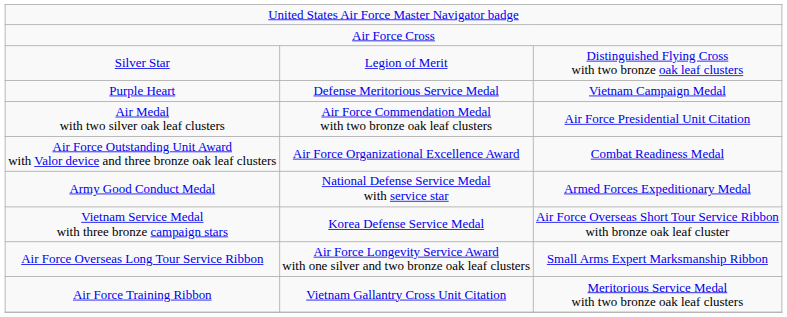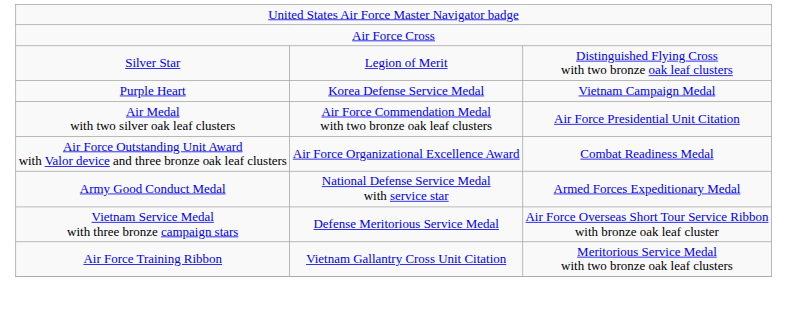Purple Heart | column 2: Defense Meritorious Service Medal -> Korea Defense Service Medal
Vietnam Service Medal with three bronze campaign stars | column 2: Korea Defense Service Medal -> Defense Meritorious Service Medal
- row: Air Force Overseas Long Tour Service Ribbon | Air Force Longevity Service Award with one silver and two bronze oak leaf clusters | Small Arms Expert Marksmanship Ribbon
